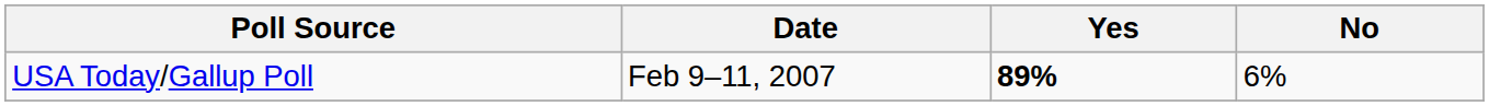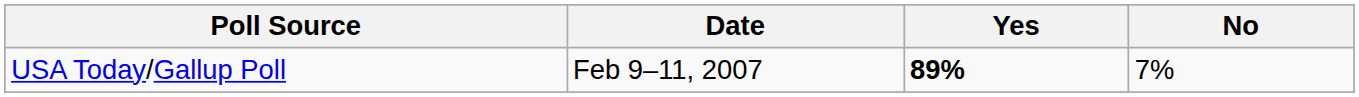USA Today/Gallup Poll | No: 6% -> 7%
